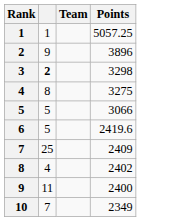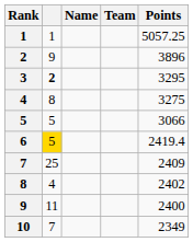+ column: Name
3 | Points: 3298 -> 3295
6 | column 2: no background -> gold background
6 | Points: 2419.6 -> 2419.4
